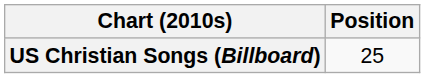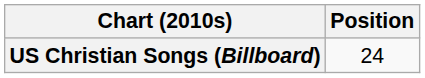US Christian Songs (Billboard) | Position: 25 -> 24
